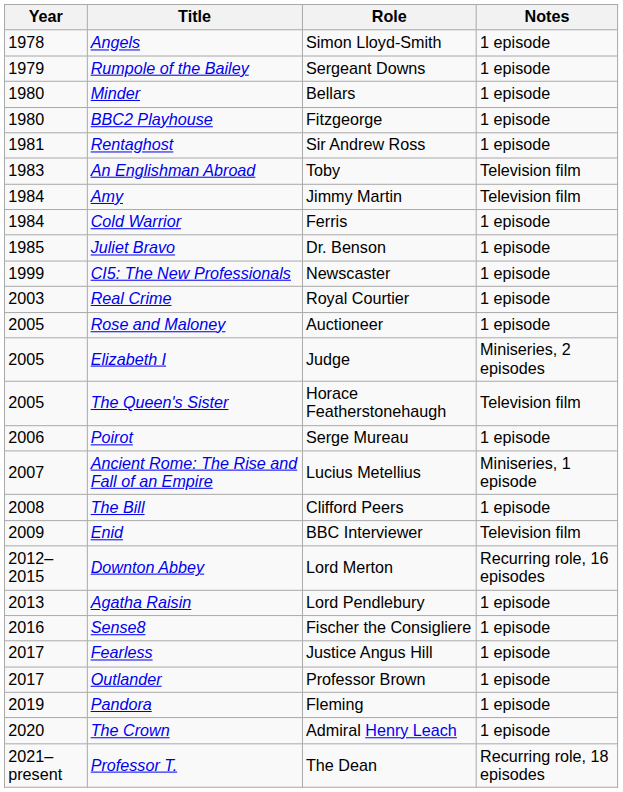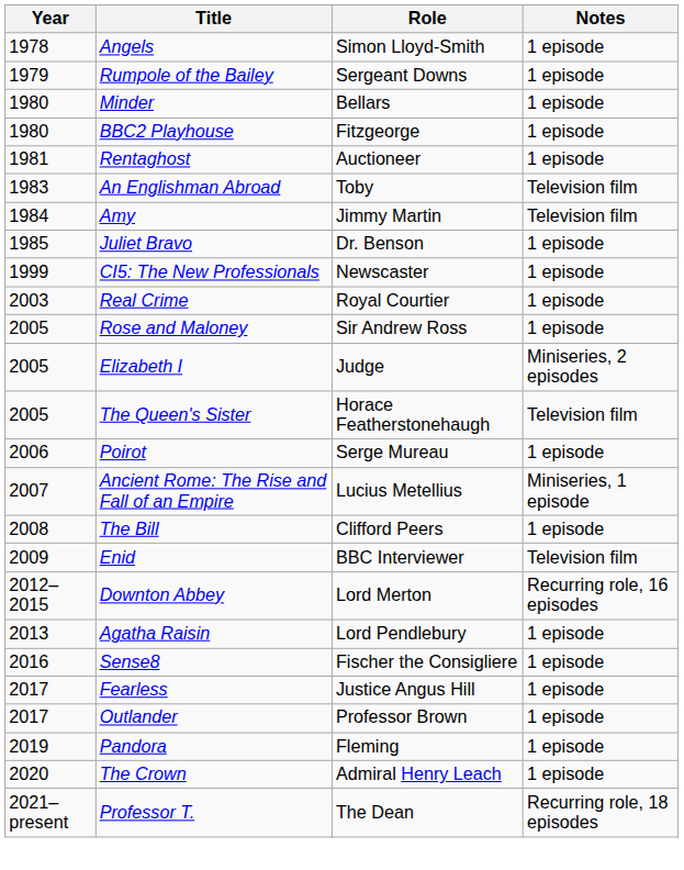Rentaghost | Role: Sir Andrew Ross -> Auctioneer
- row: 1984 | Cold Warrior | Ferris | 1 episode
Rose and Maloney | Role: Auctioneer -> Sir Andrew Ross
